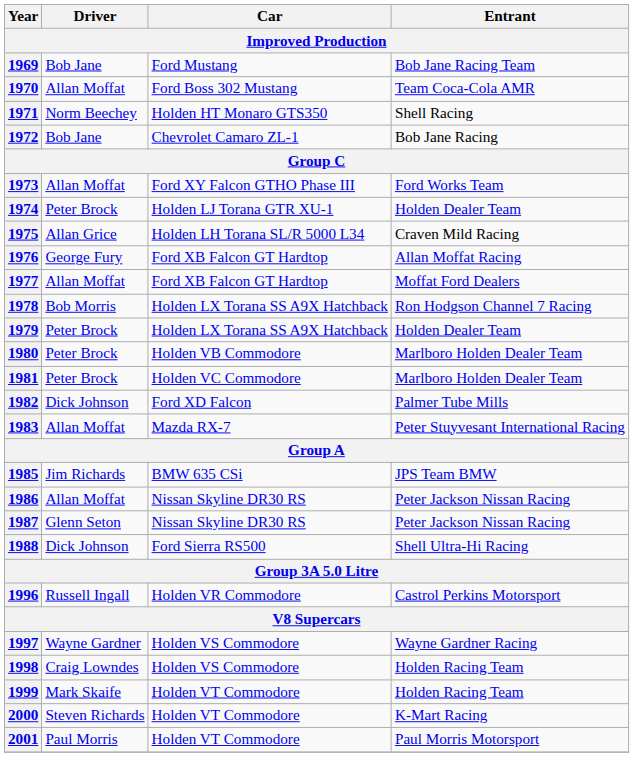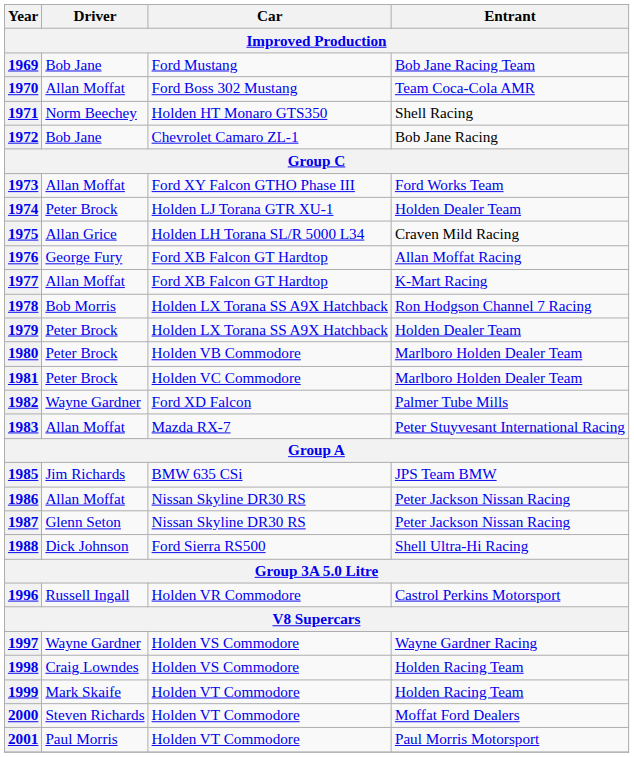1977 | Entrant: Moffat Ford Dealers -> K-Mart Racing
1982 | Driver: Dick Johnson -> Wayne Gardner
2000 | Entrant: K-Mart Racing -> Moffat Ford Dealers
